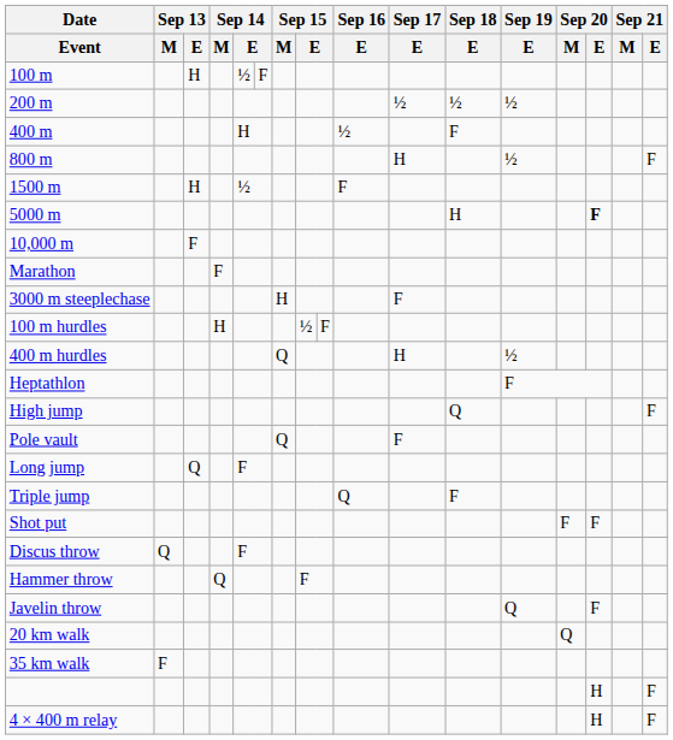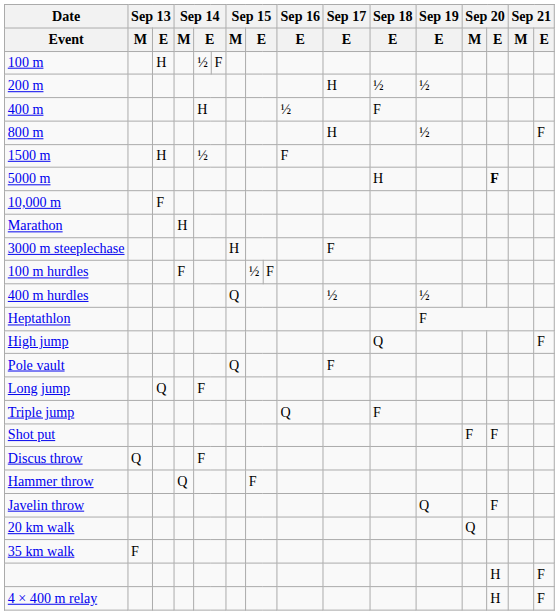200 m | Sep 17 / E: ½ -> H
Marathon | Sep 14 / M: F -> H
100 m hurdles | Sep 14 / M: H -> F
400 m hurdles | Sep 17 / E: H -> ½
